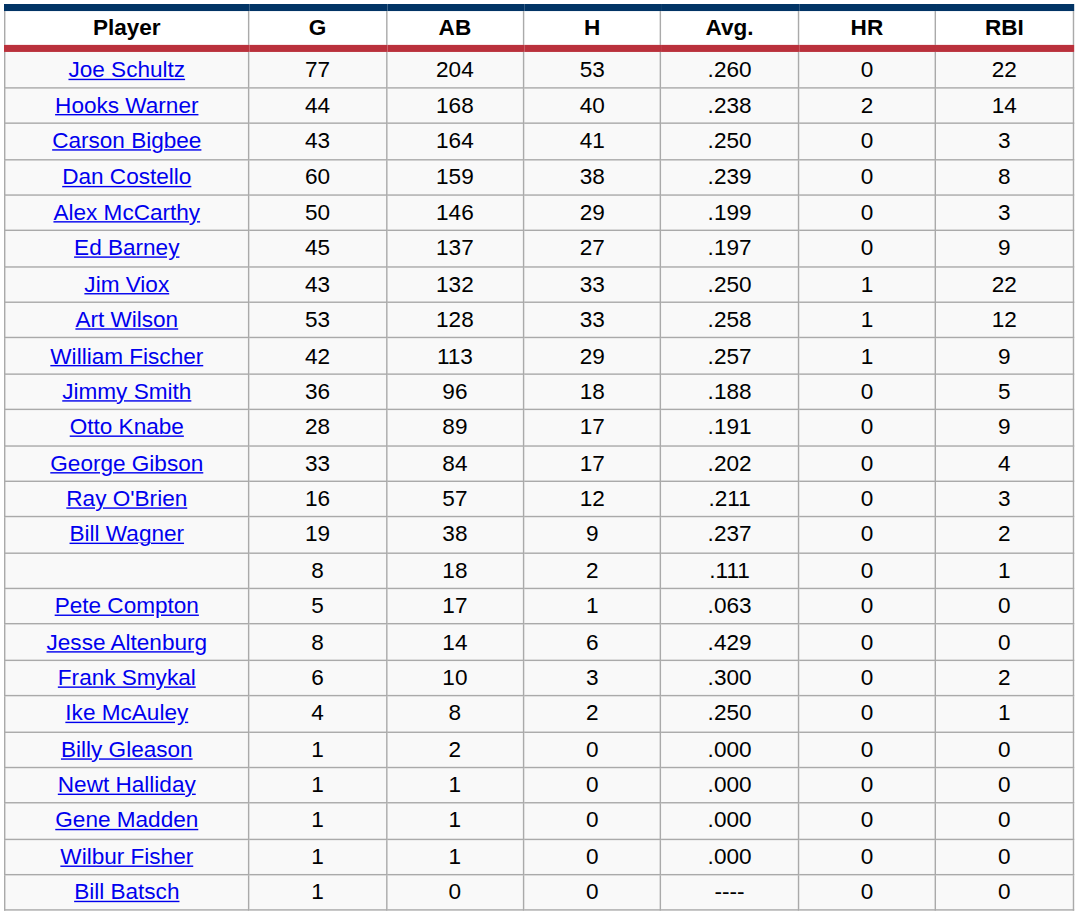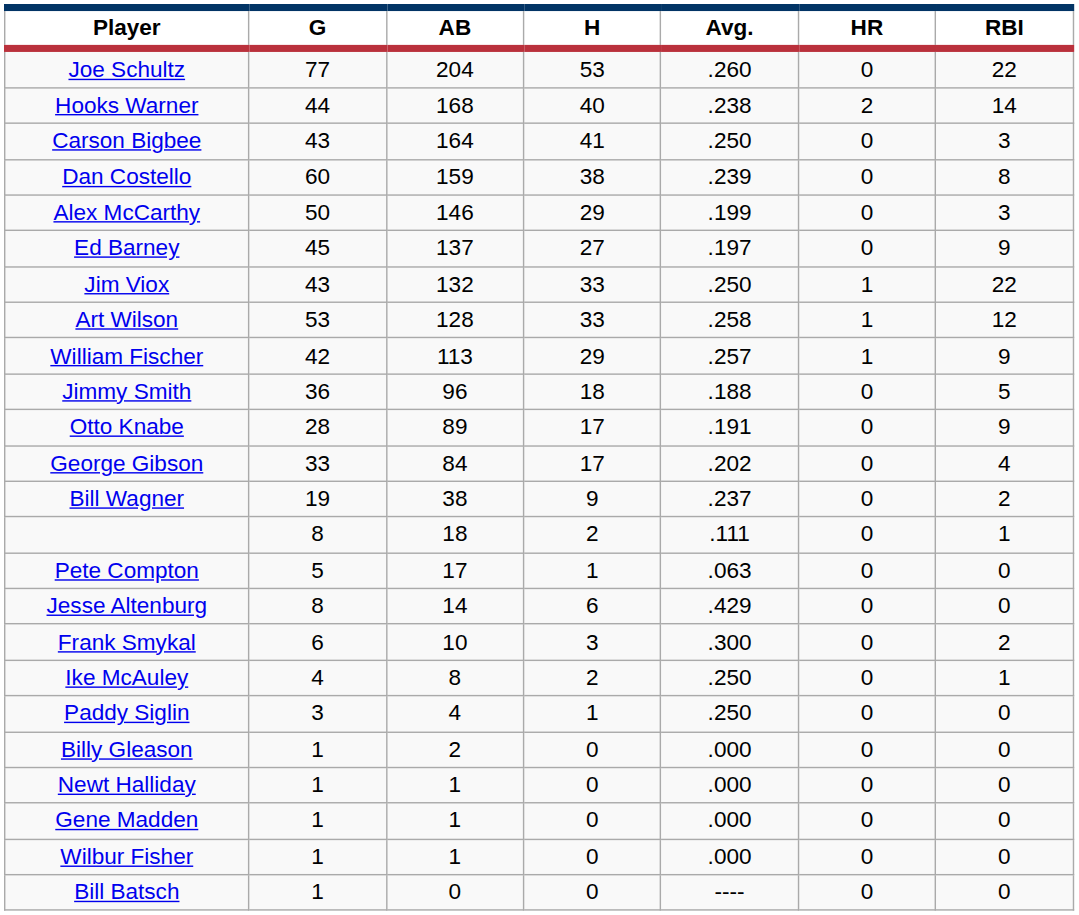- row: Ray O'Brien | 16 | 57 | 12 | .211 | 0 | 3
+ row: Paddy Siglin | 3 | 4 | 1 | .250 | 0 | 0
